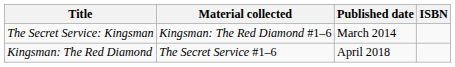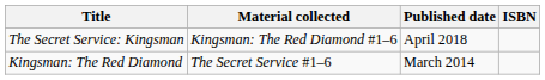The Secret Service: Kingsman | Published date: March 2014 -> April 2018
Kingsman: The Red Diamond | Published date: April 2018 -> March 2014
